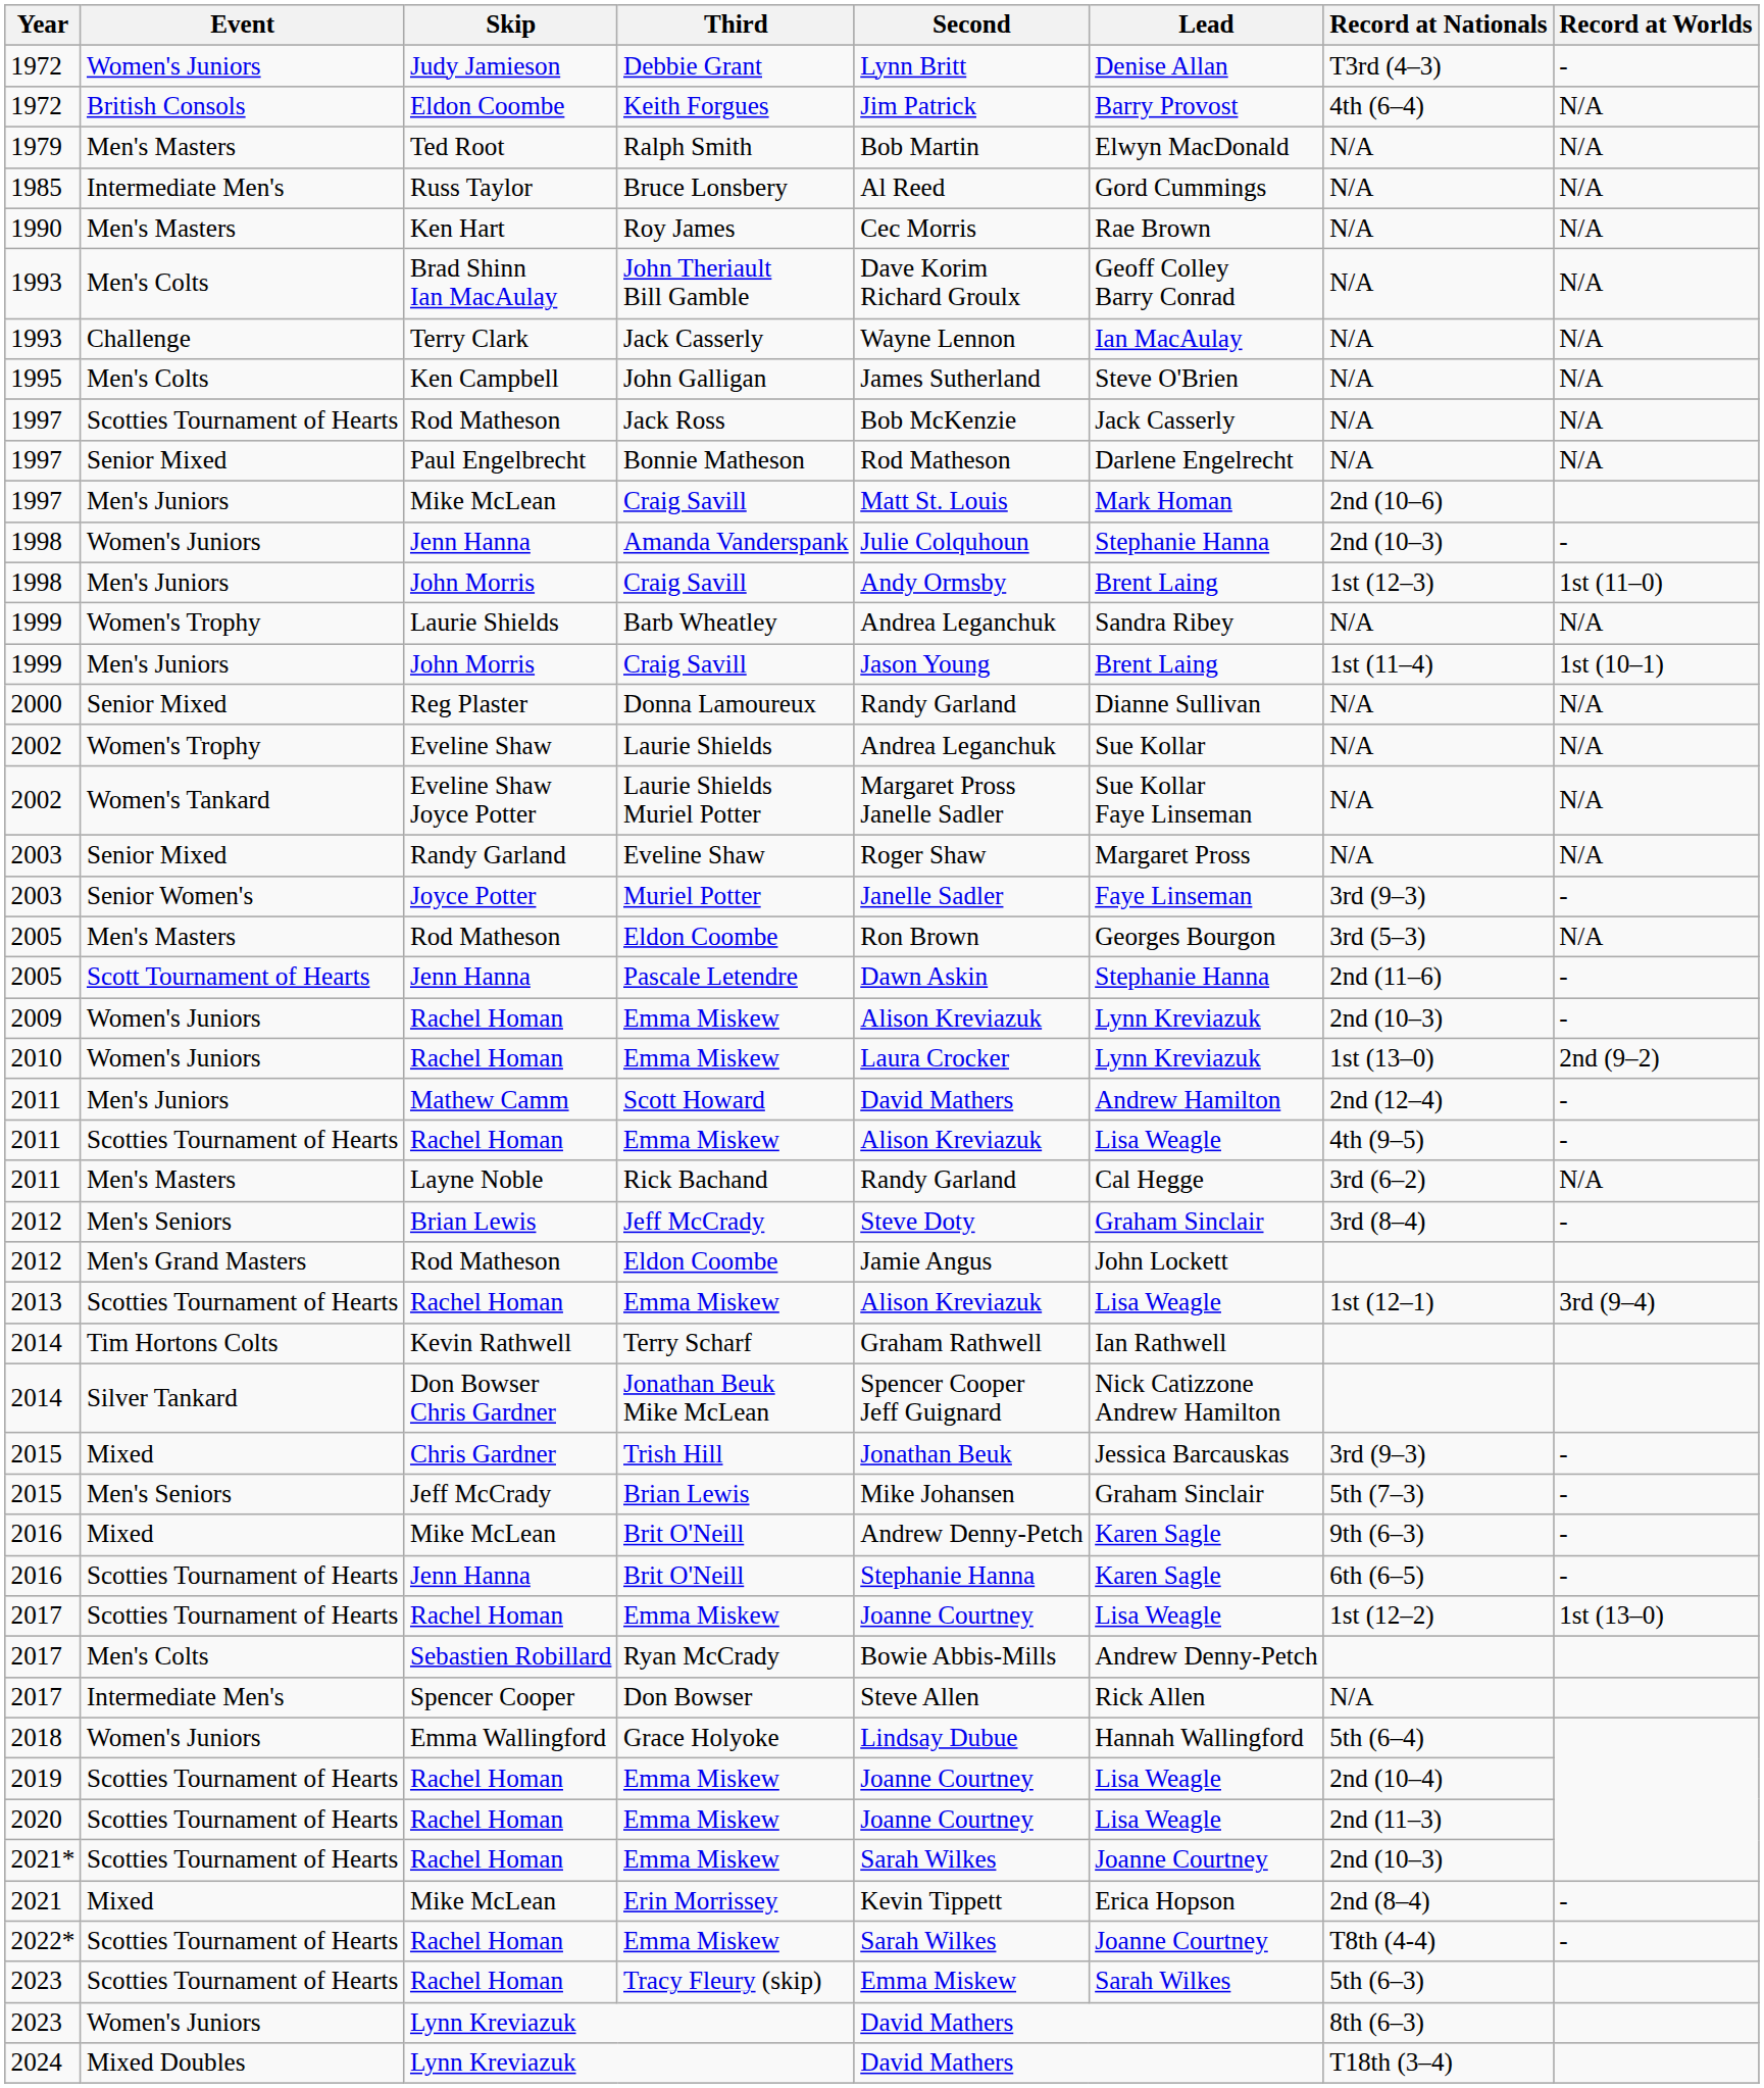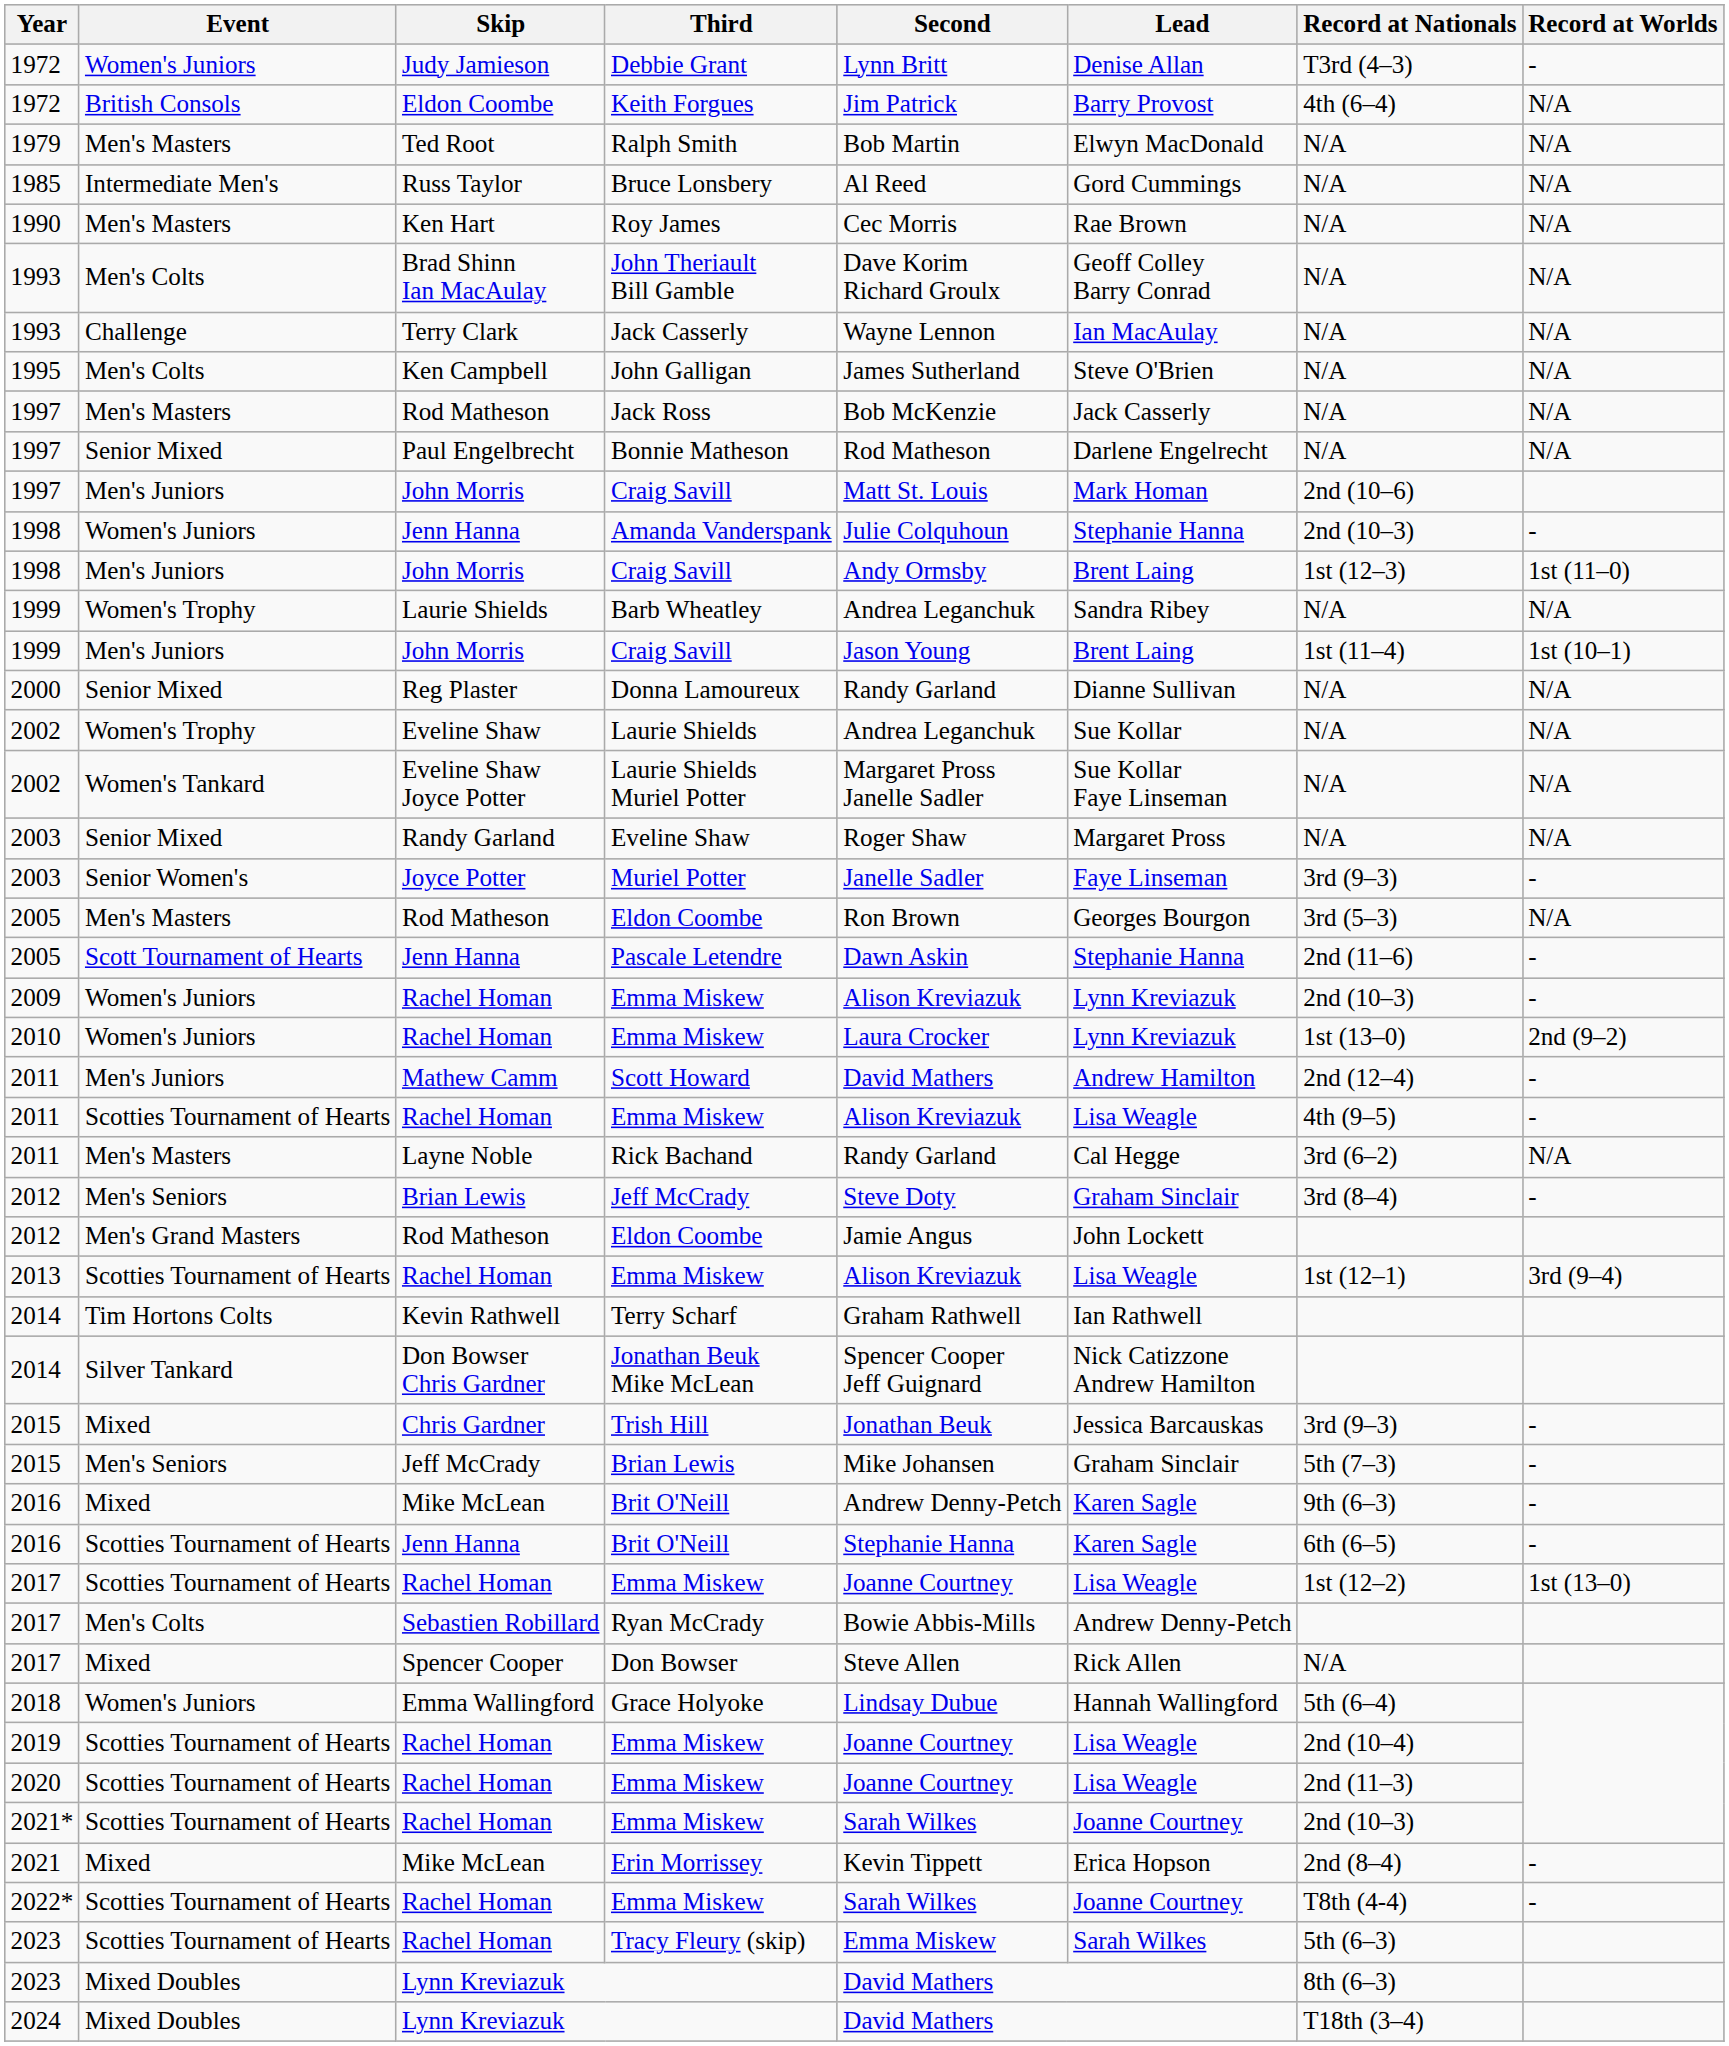Jack Ross | Event: Scotties Tournament of Hearts -> Men's Masters
1997 / Craig Savill | Skip: Mike McLean -> John Morris
Don Bowser | Event: Intermediate Men's -> Mixed
2023 / Lynn Kreviazuk | Event: Women's Juniors -> Mixed Doubles
